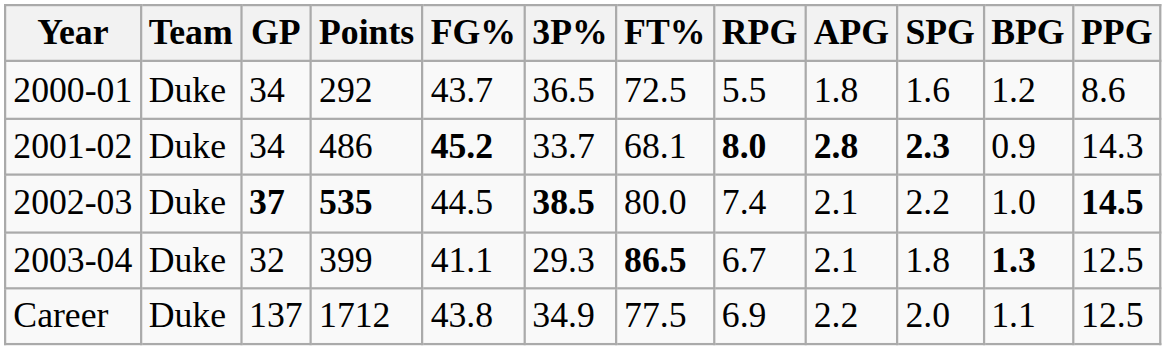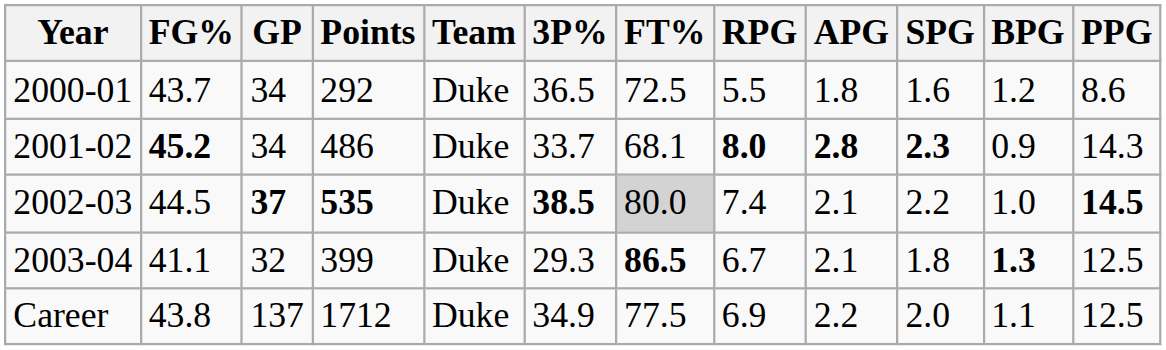columns swapped: Team <-> FG%
2002-03 | FT%: no background -> lightgrey background
